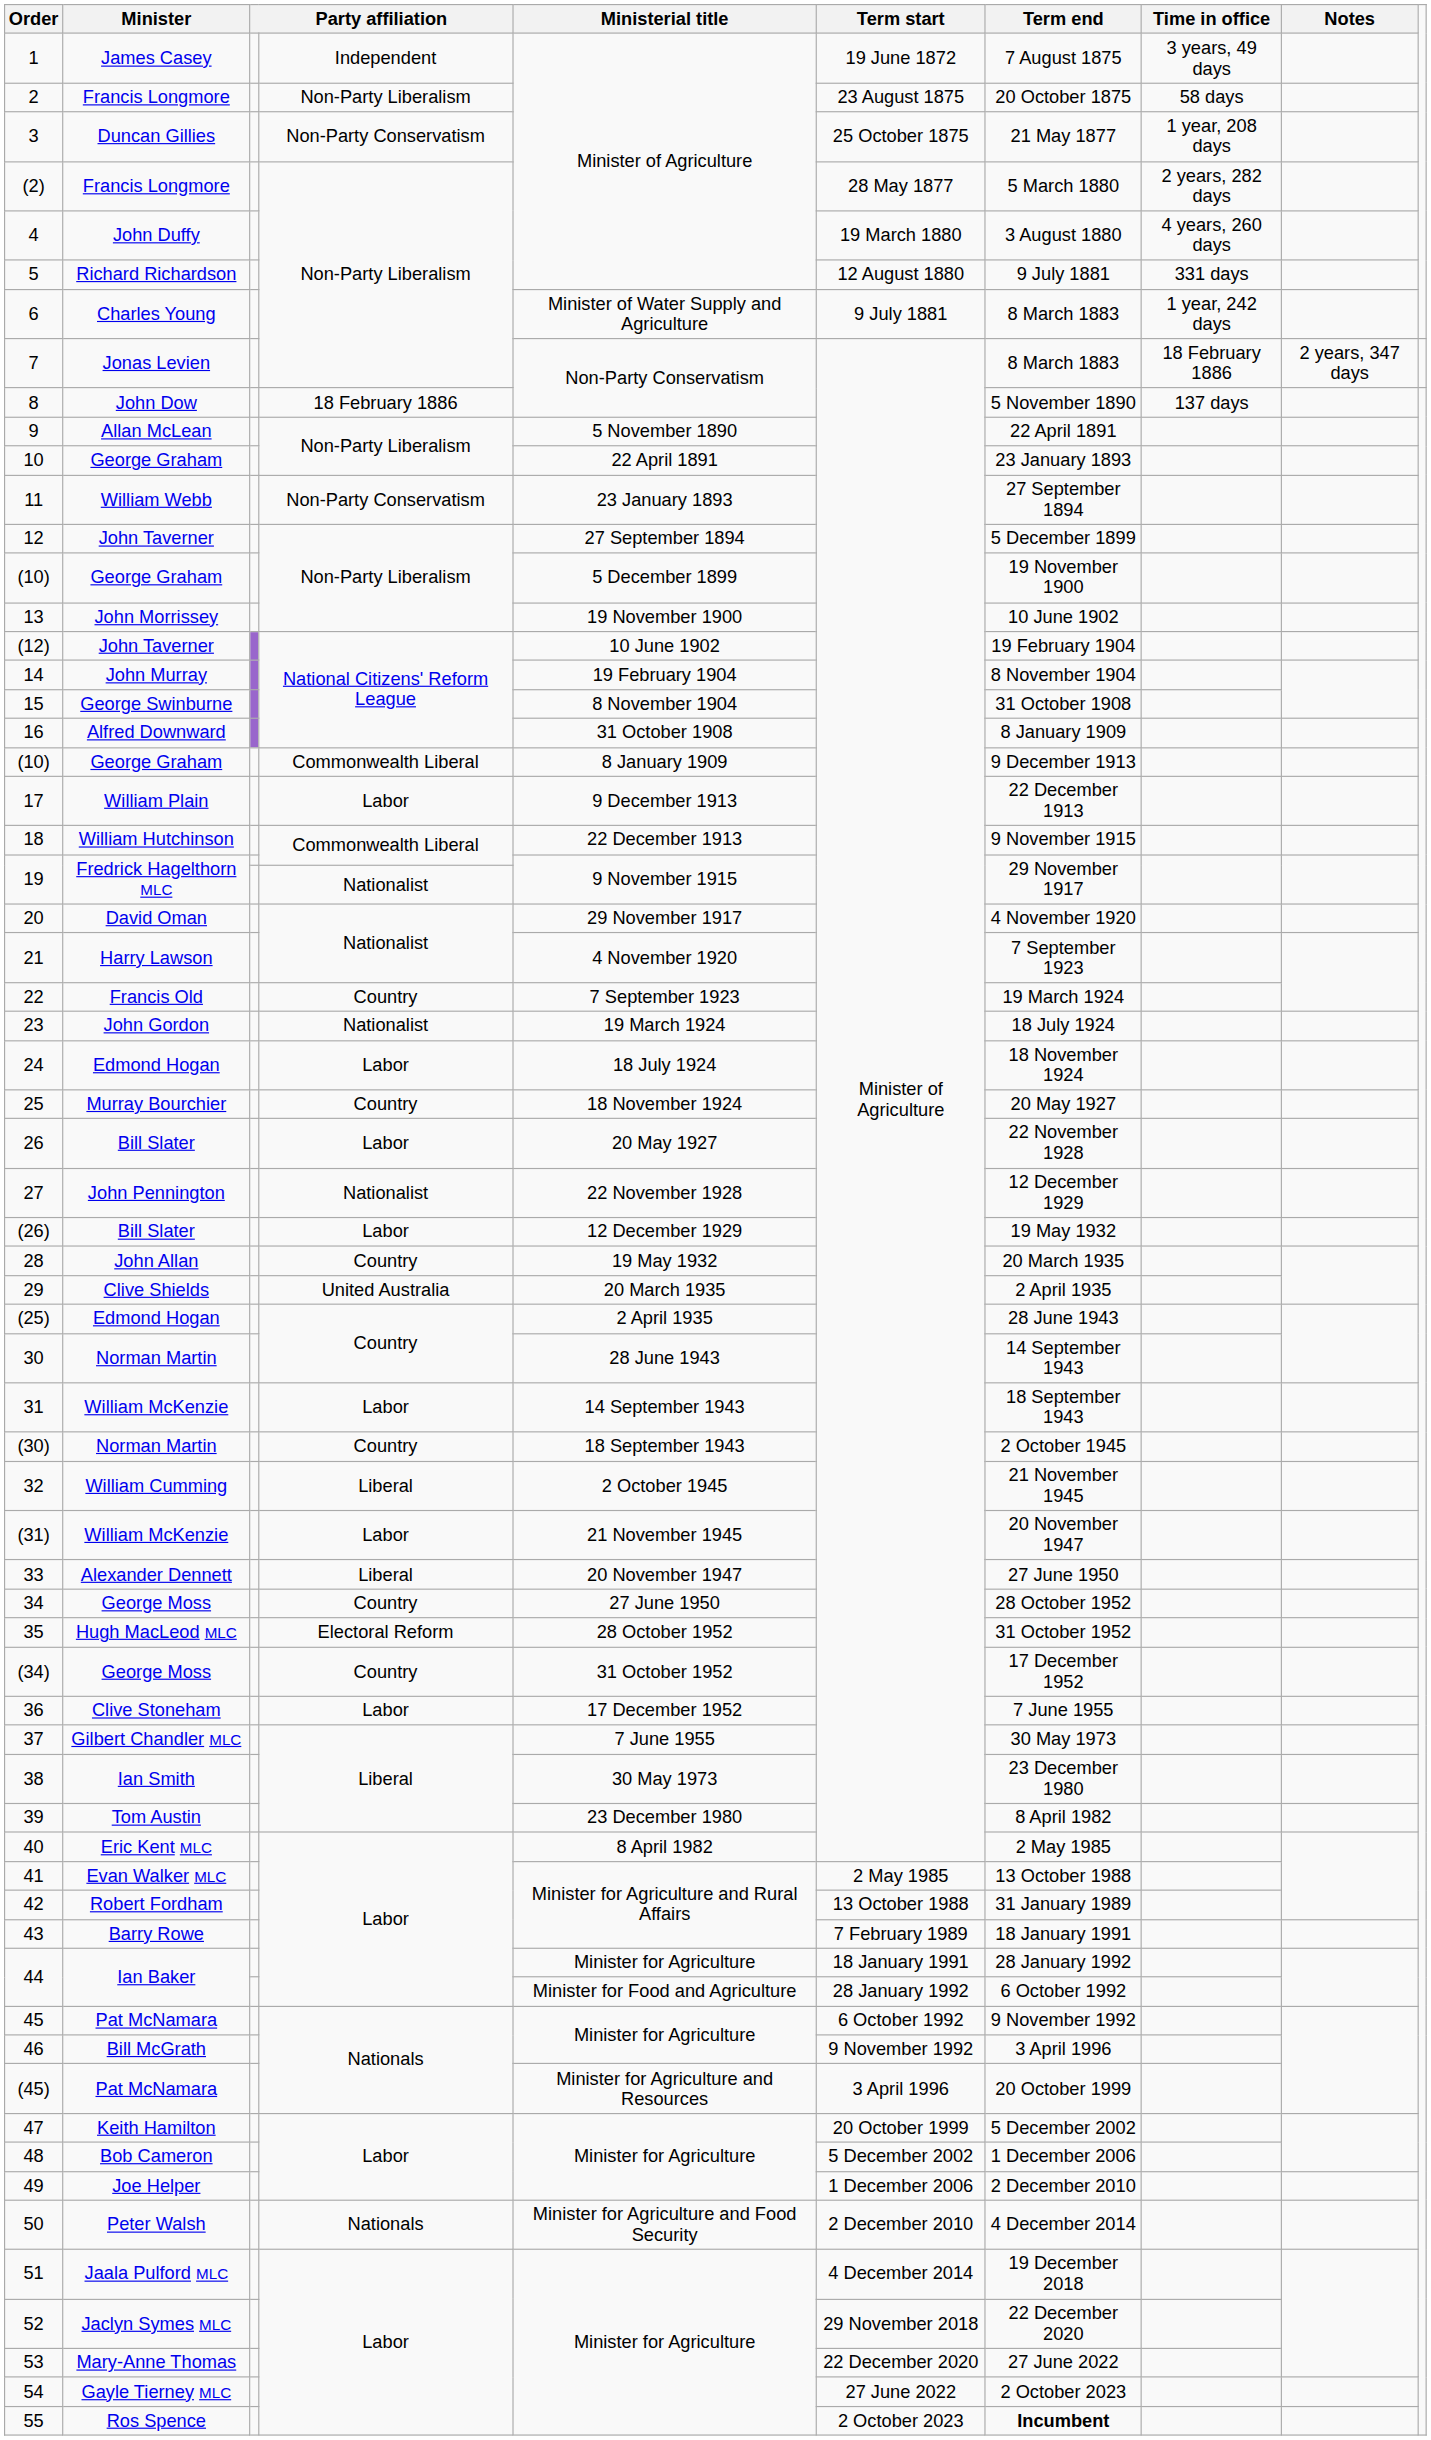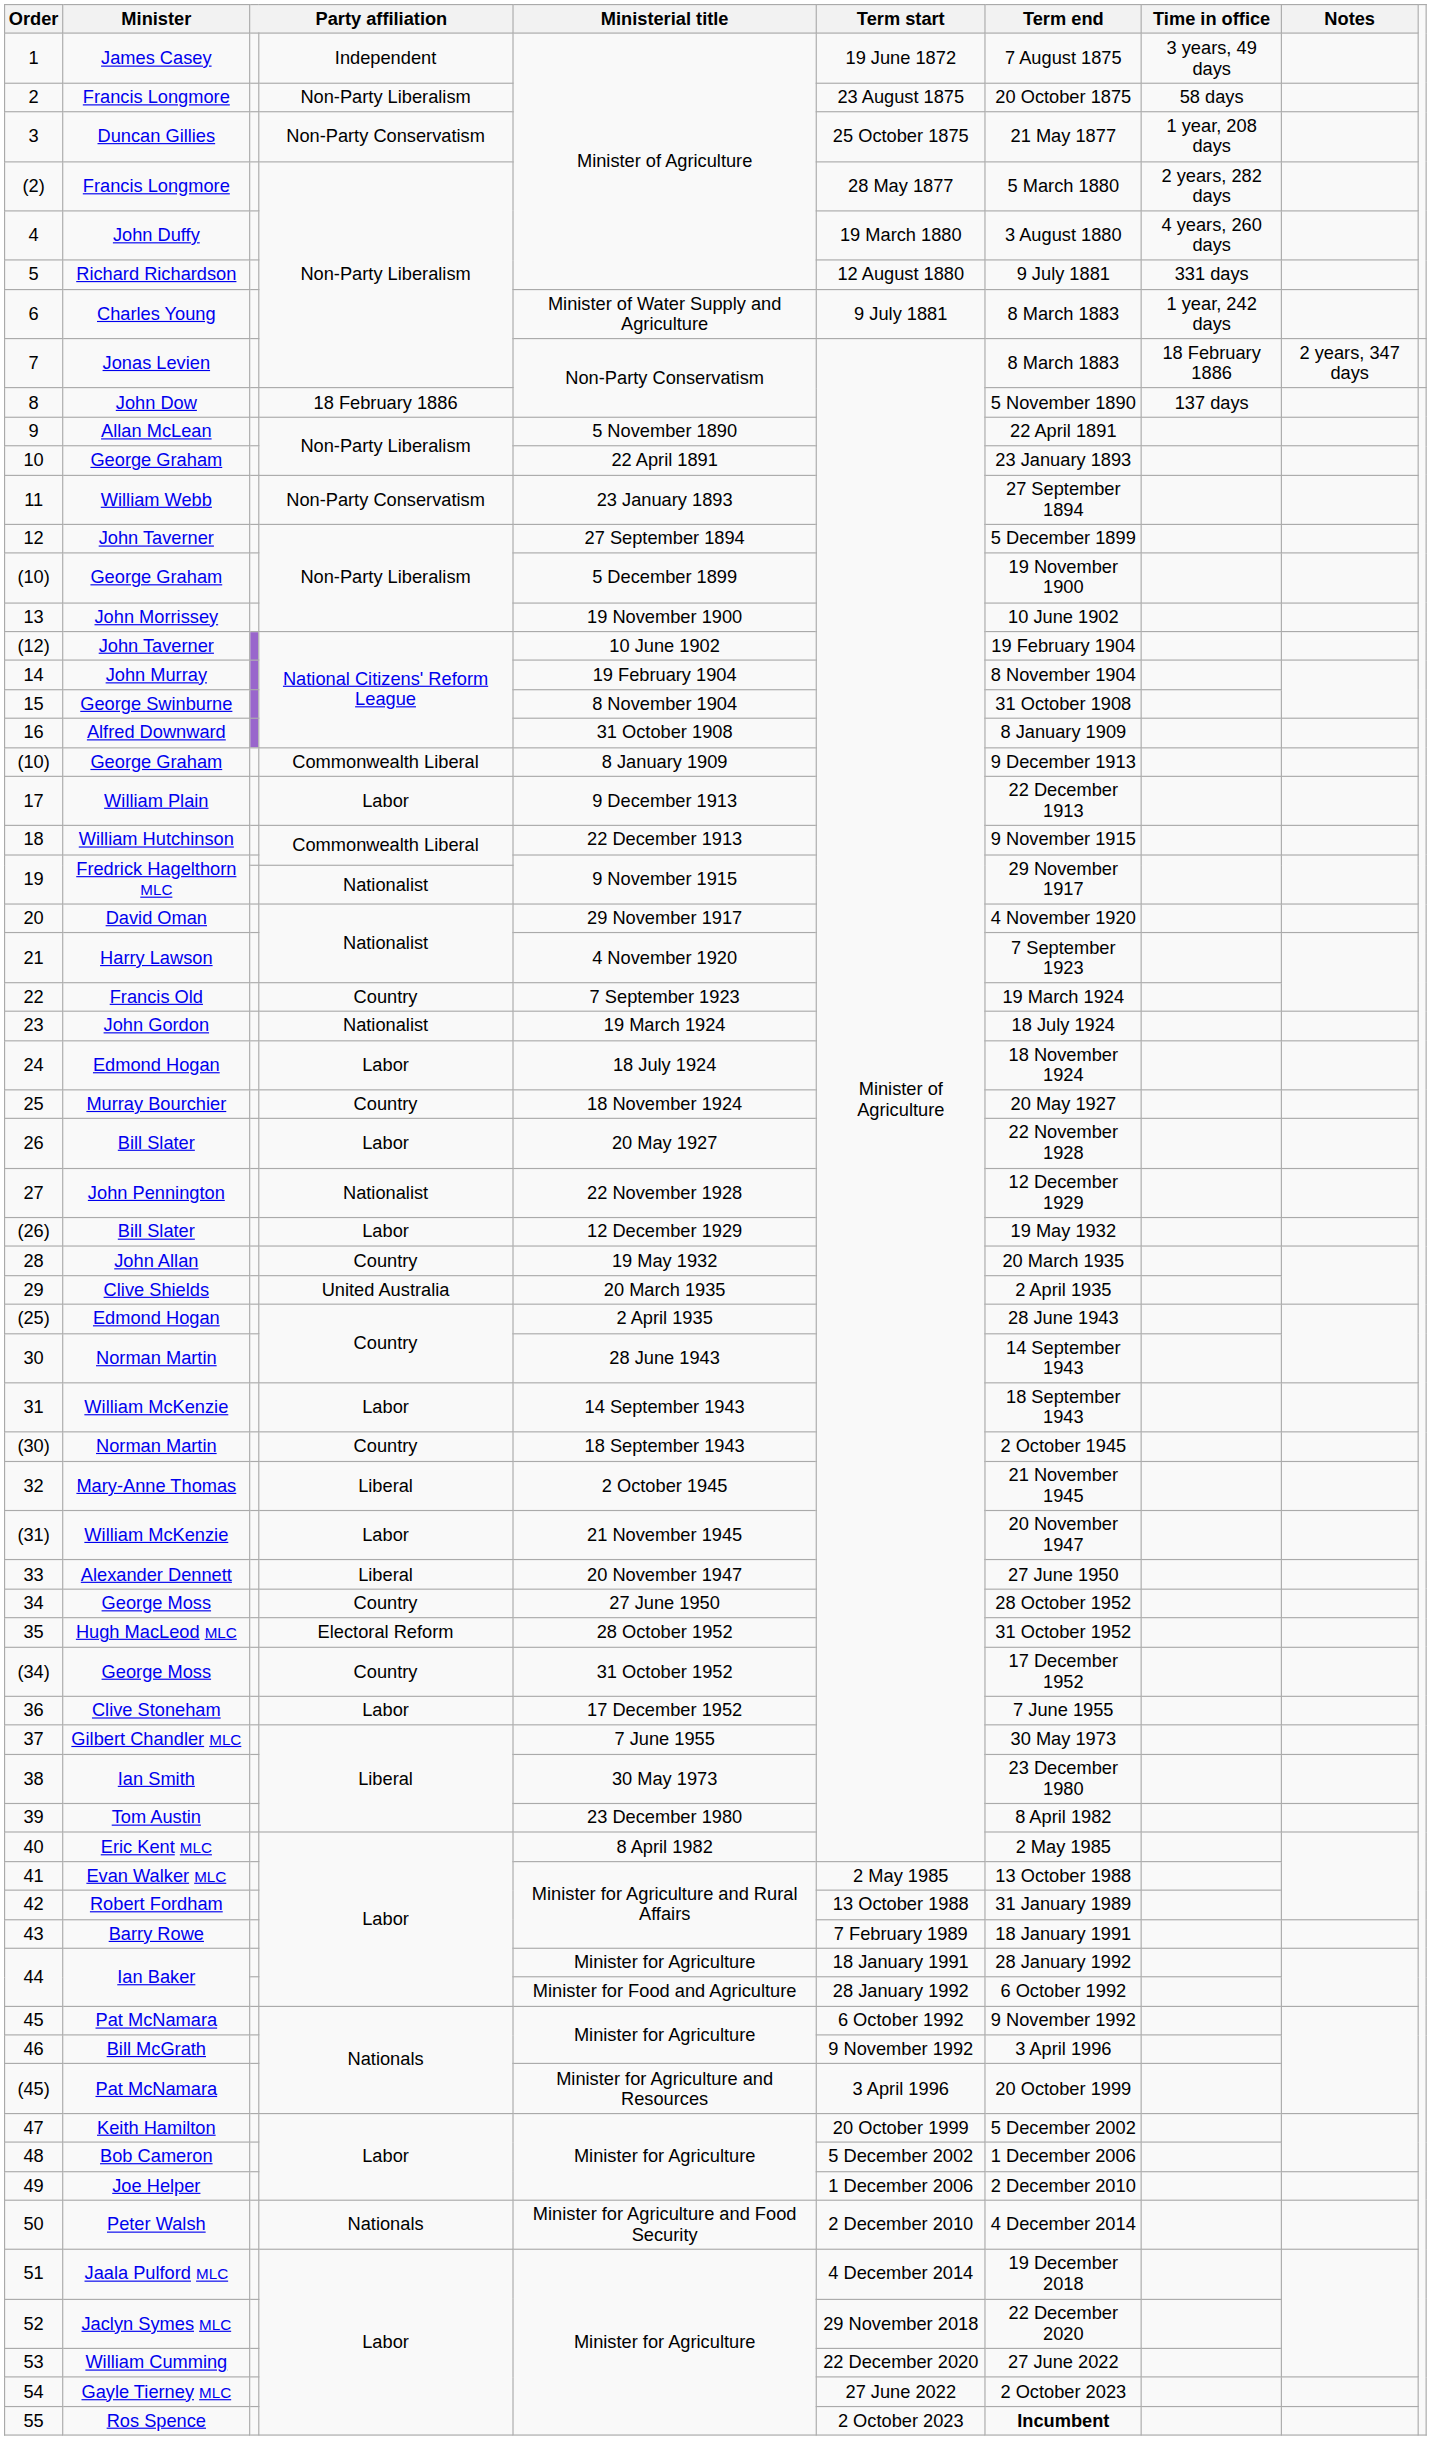32 | Minister: William Cumming -> Mary-Anne Thomas
53 | Minister: Mary-Anne Thomas -> William Cumming
